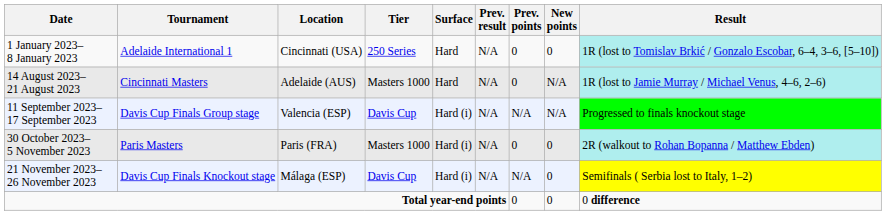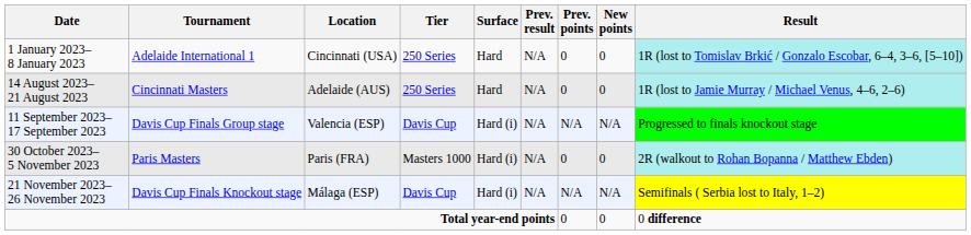14 August 2023– 21 August 2023 | Tier: Masters 1000 -> 250 Series
14 August 2023– 21 August 2023 | New points: N/A -> 0
21 November 2023– 26 November 2023 | New points: 0 -> N/A
